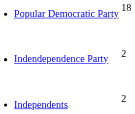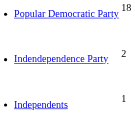Independents | column 2: 2 -> 1
